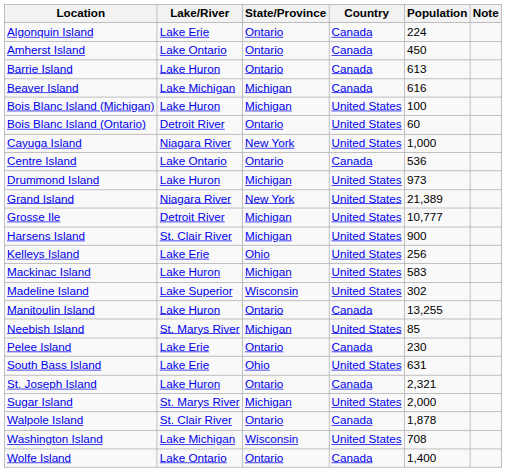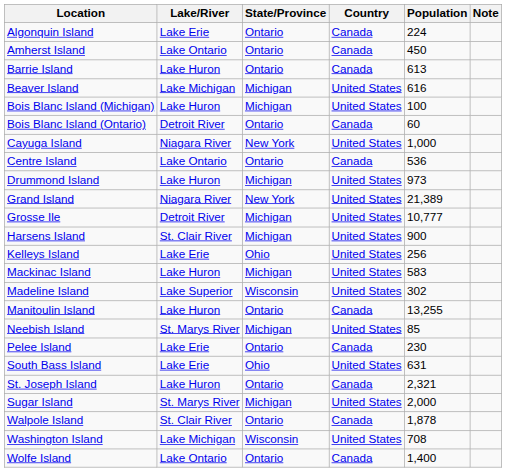Beaver Island | Country: Canada -> United States
Bois Blanc Island (Ontario) | Country: United States -> Canada
